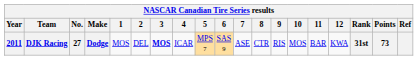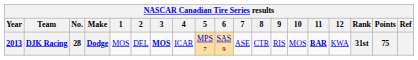DJK Racing | Year: 2011 -> 2013
DJK Racing | No.: 27 -> 28
DJK Racing | 11: normal -> bold
DJK Racing | Points: 73 -> 75
